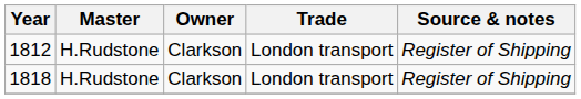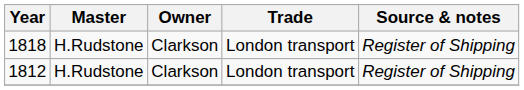rows swapped: 1812 <-> 1818
